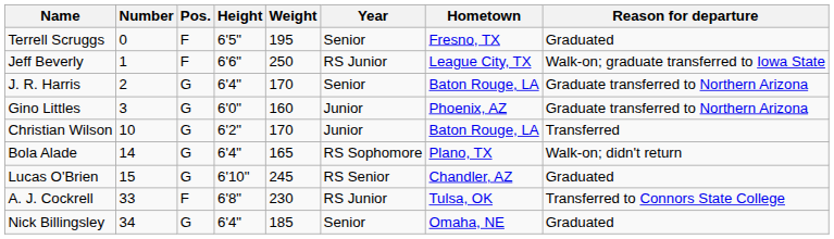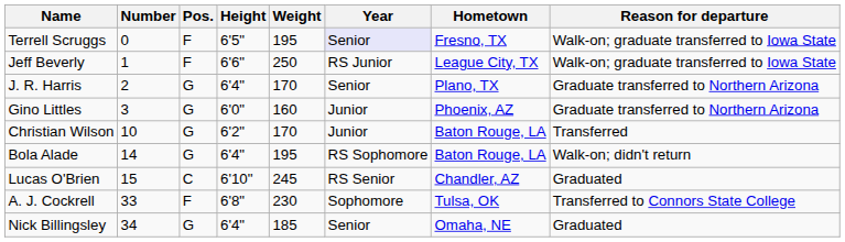Terrell Scruggs | Year: no background -> lavender background
Terrell Scruggs | Reason for departure: Graduated -> Walk-on; graduate transferred to Iowa State
J. R. Harris | Hometown: Baton Rouge, LA -> Plano, TX
Bola Alade | Weight: 165 -> 195
Bola Alade | Hometown: Plano, TX -> Baton Rouge, LA
Lucas O'Brien | Pos.: G -> C
A. J. Cockrell | Year: RS Junior -> Sophomore
